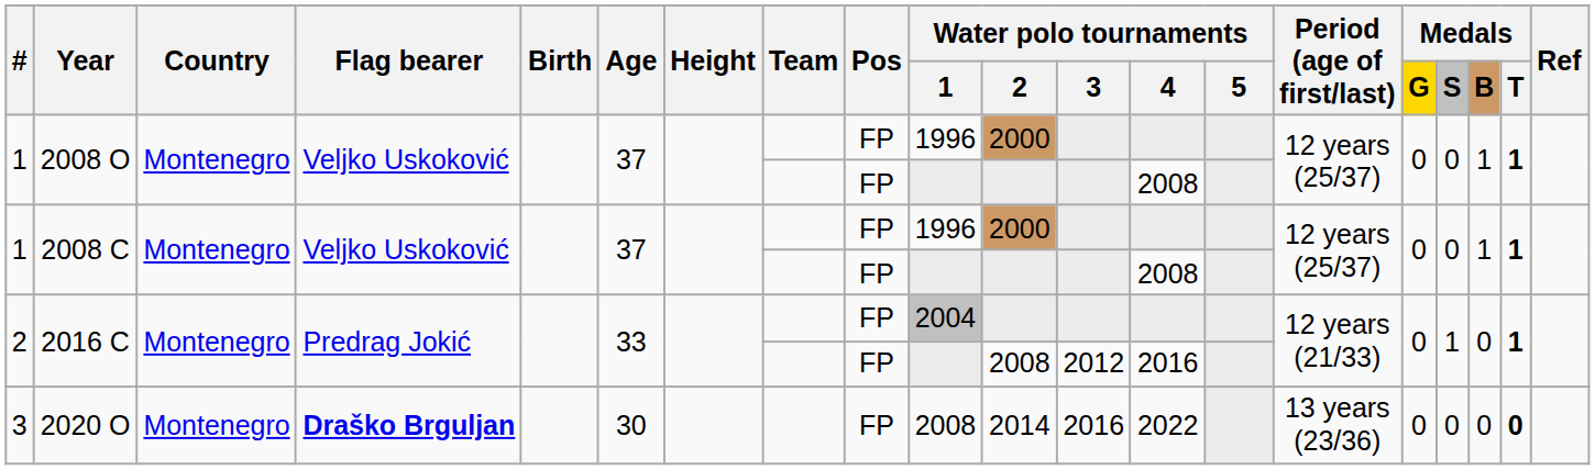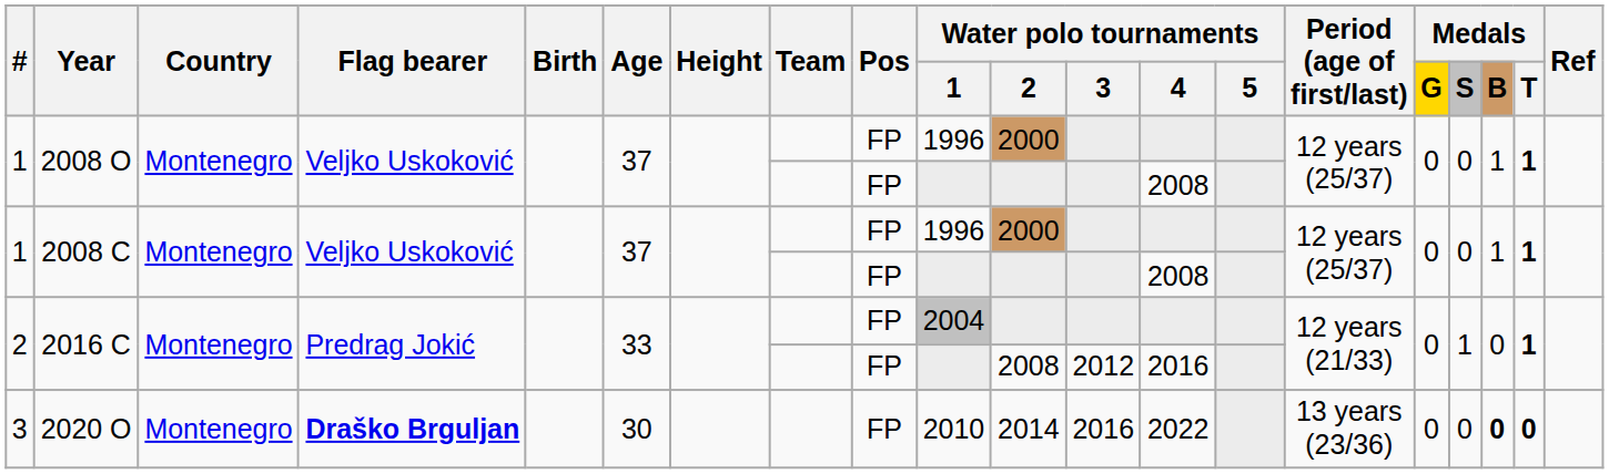2020 O | Water polo tournaments / 1: 2008 -> 2010
2020 O | Medals / B: normal -> bold
